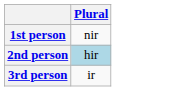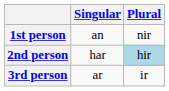+ column: Singular | an | har | ar
